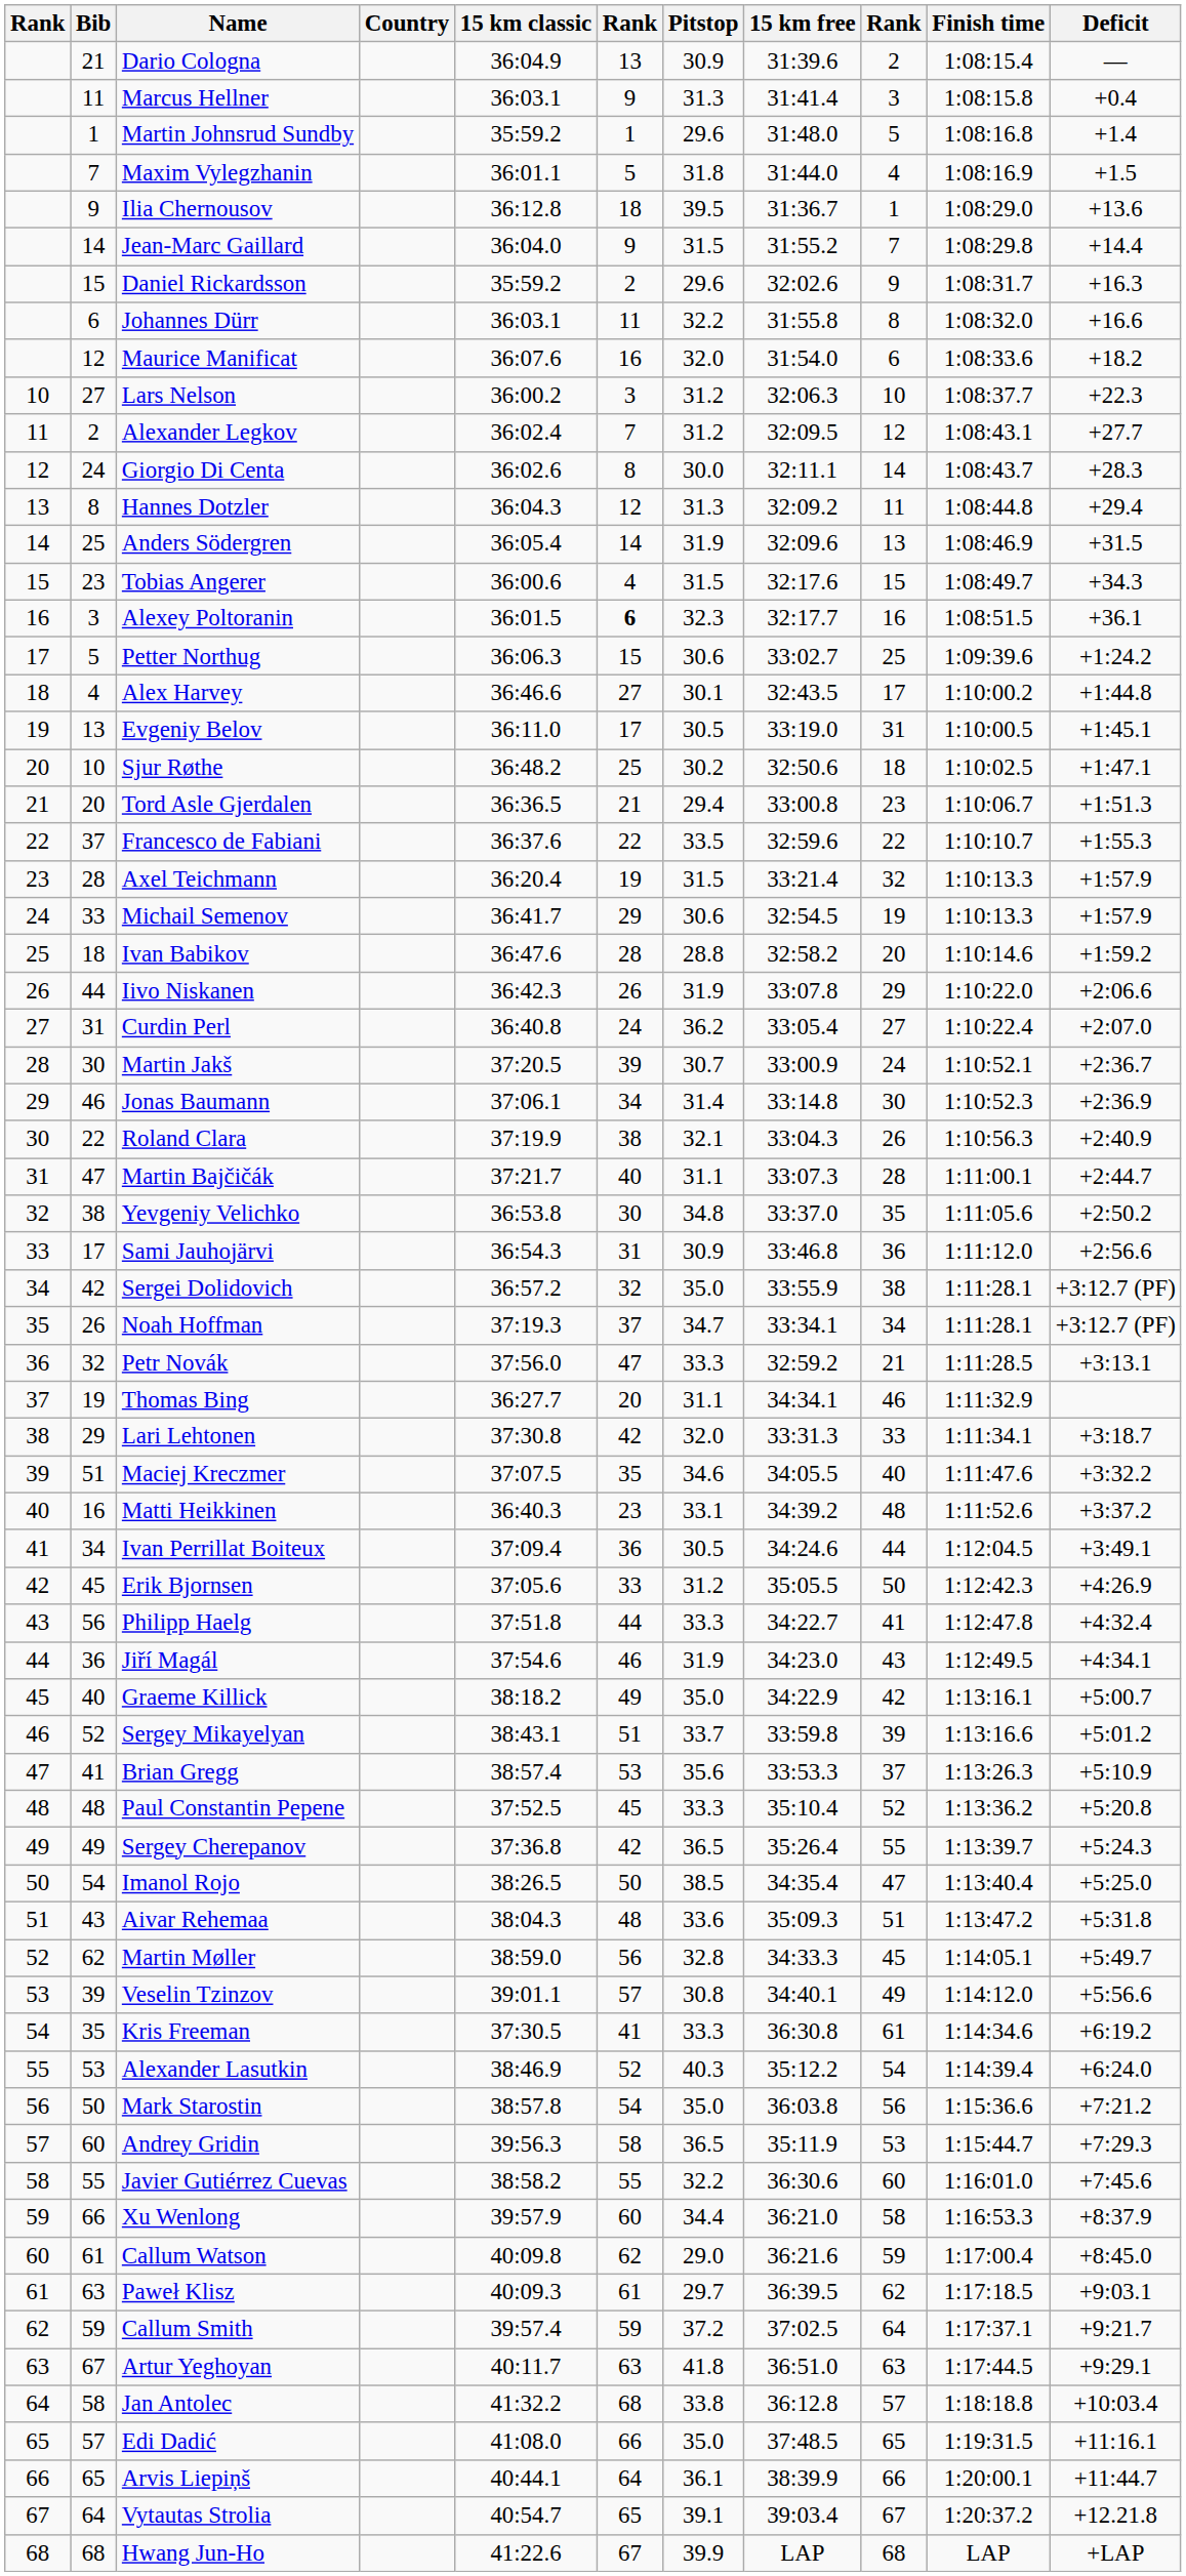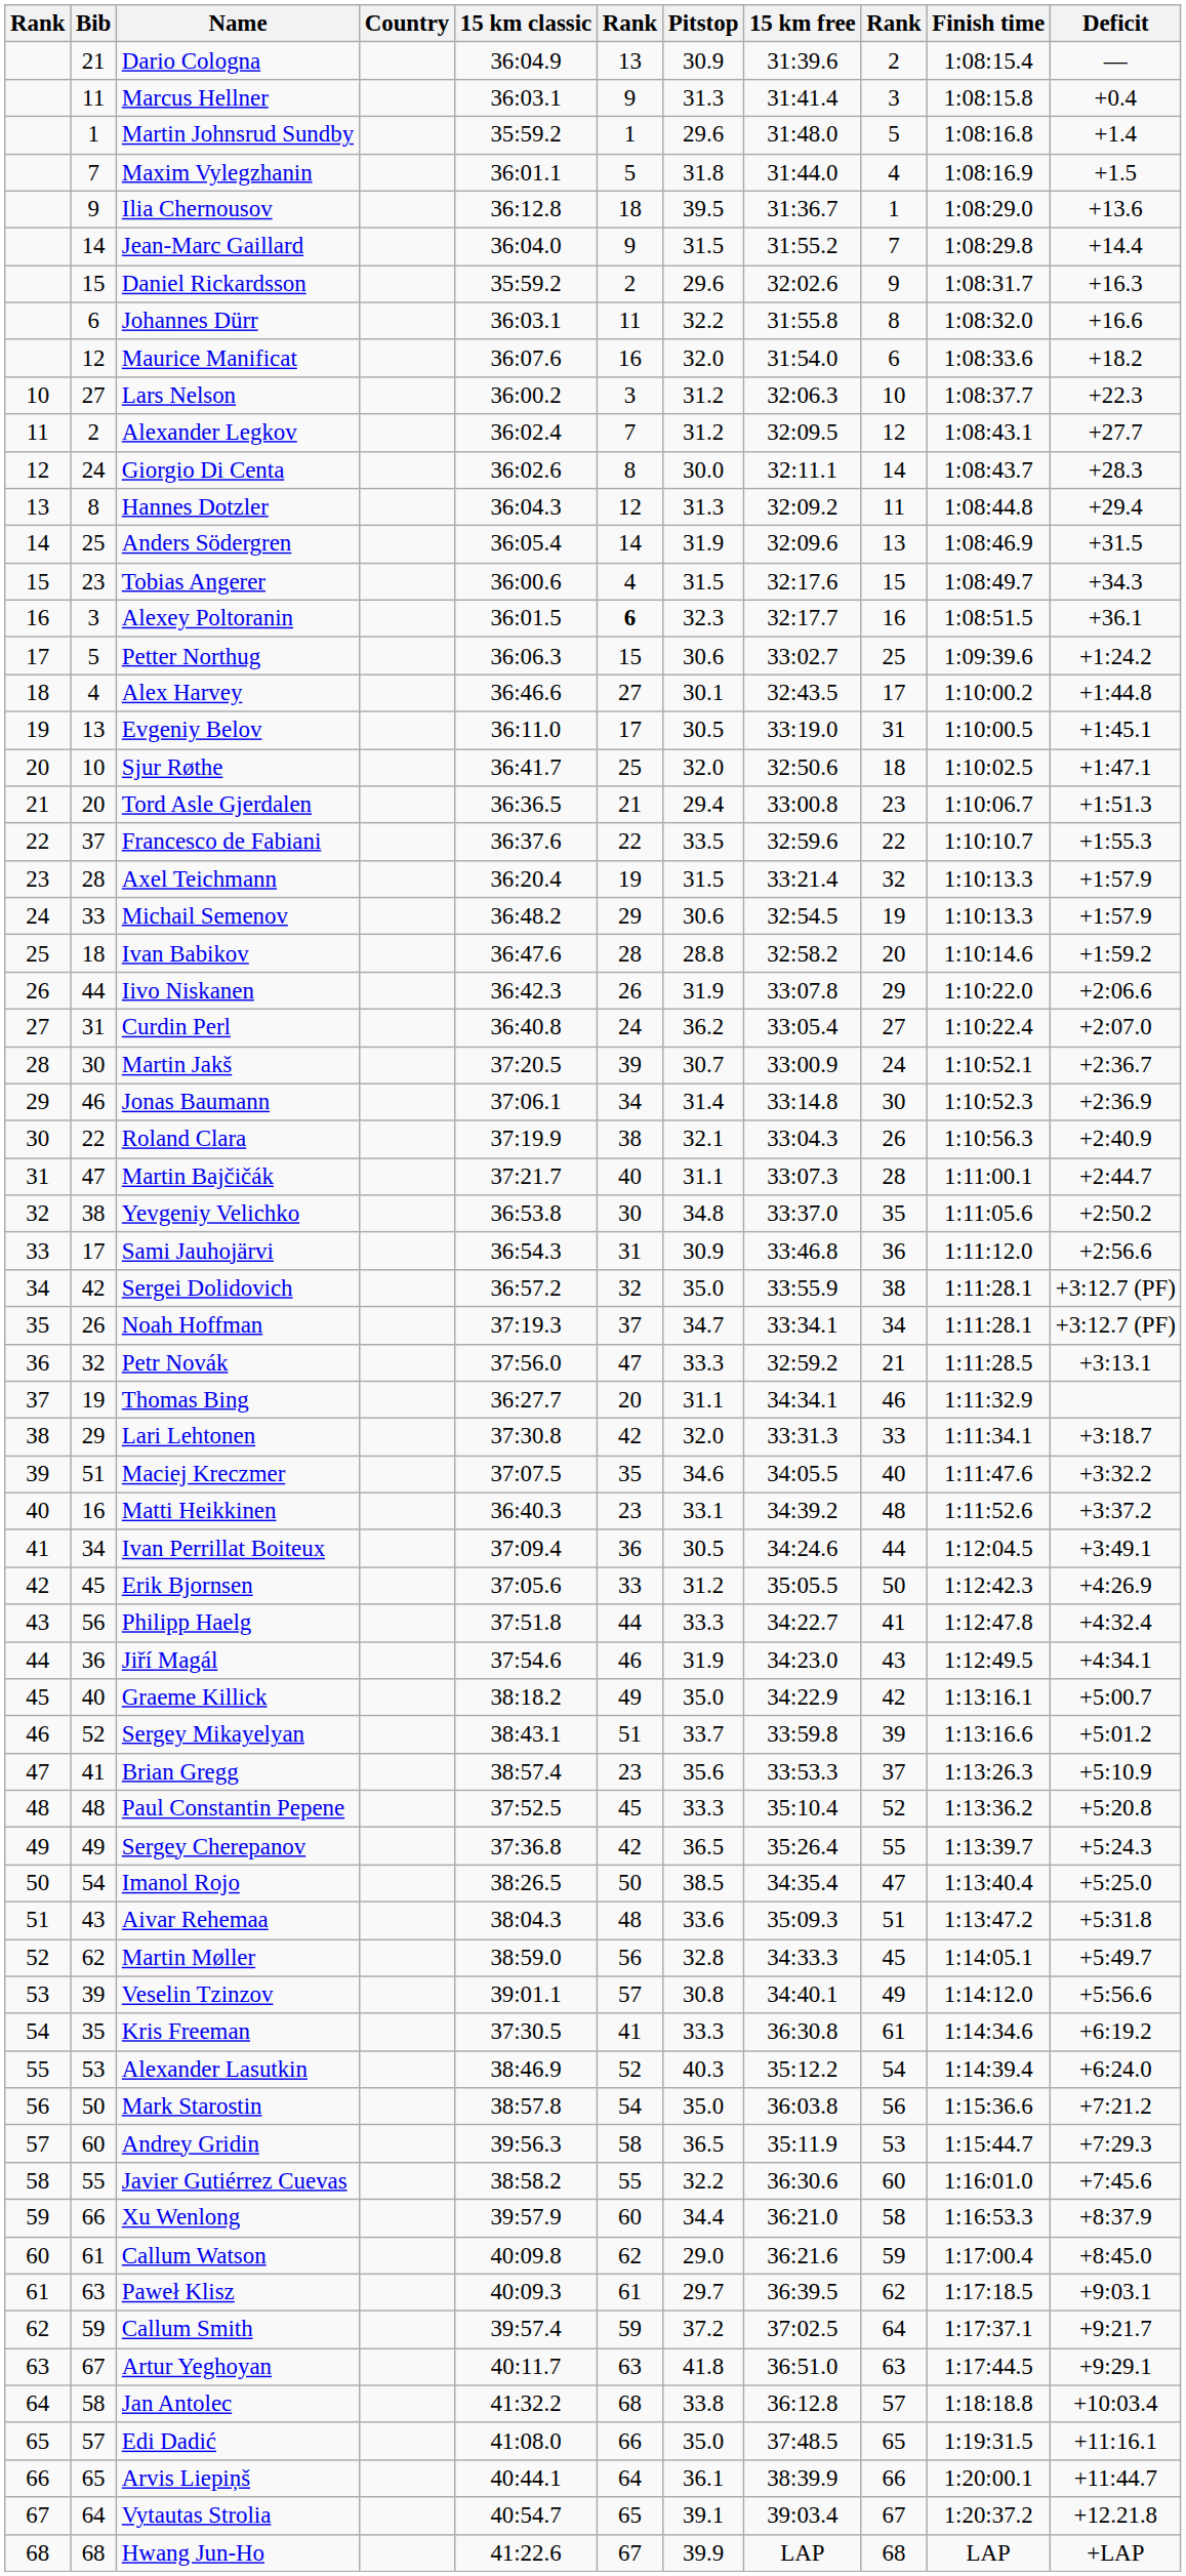Sjur Røthe | 15 km classic: 36:48.2 -> 36:41.7
Sjur Røthe | Pitstop: 30.2 -> 32.0
Michail Semenov | 15 km classic: 36:41.7 -> 36:48.2
Brian Gregg | column 6: 53 -> 23
